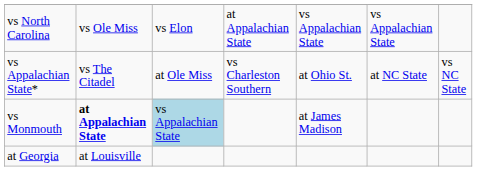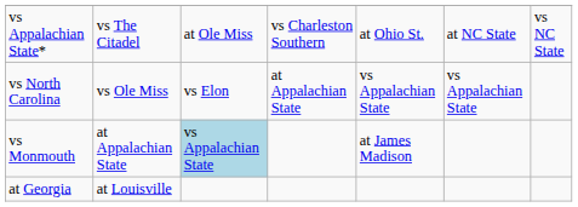rows swapped: vs Appalachian State* <-> vs North Carolina
vs Monmouth | column 2: bold -> normal
